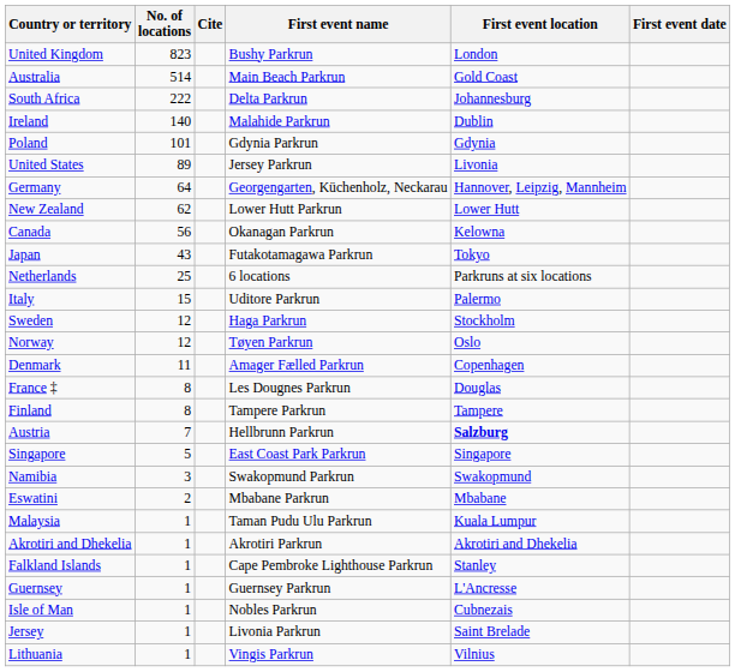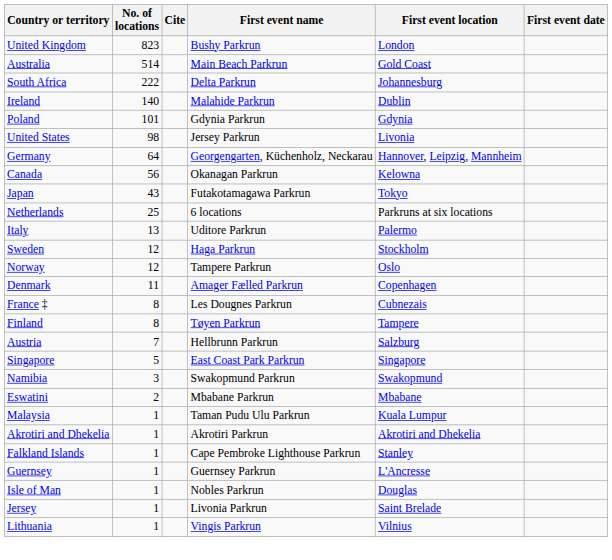United States | No. of locations: 89 -> 98
- row: New Zealand | 62 | Lower Hutt Parkrun | Lower Hutt
Italy | No. of locations: 15 -> 13
Norway | First event name: Tøyen Parkrun -> Tampere Parkrun
France ‡ | First event location: Douglas -> Cubnezais
Finland | First event name: Tampere Parkrun -> Tøyen Parkrun
Austria | First event location: bold -> normal
Isle of Man | First event location: Cubnezais -> Douglas
